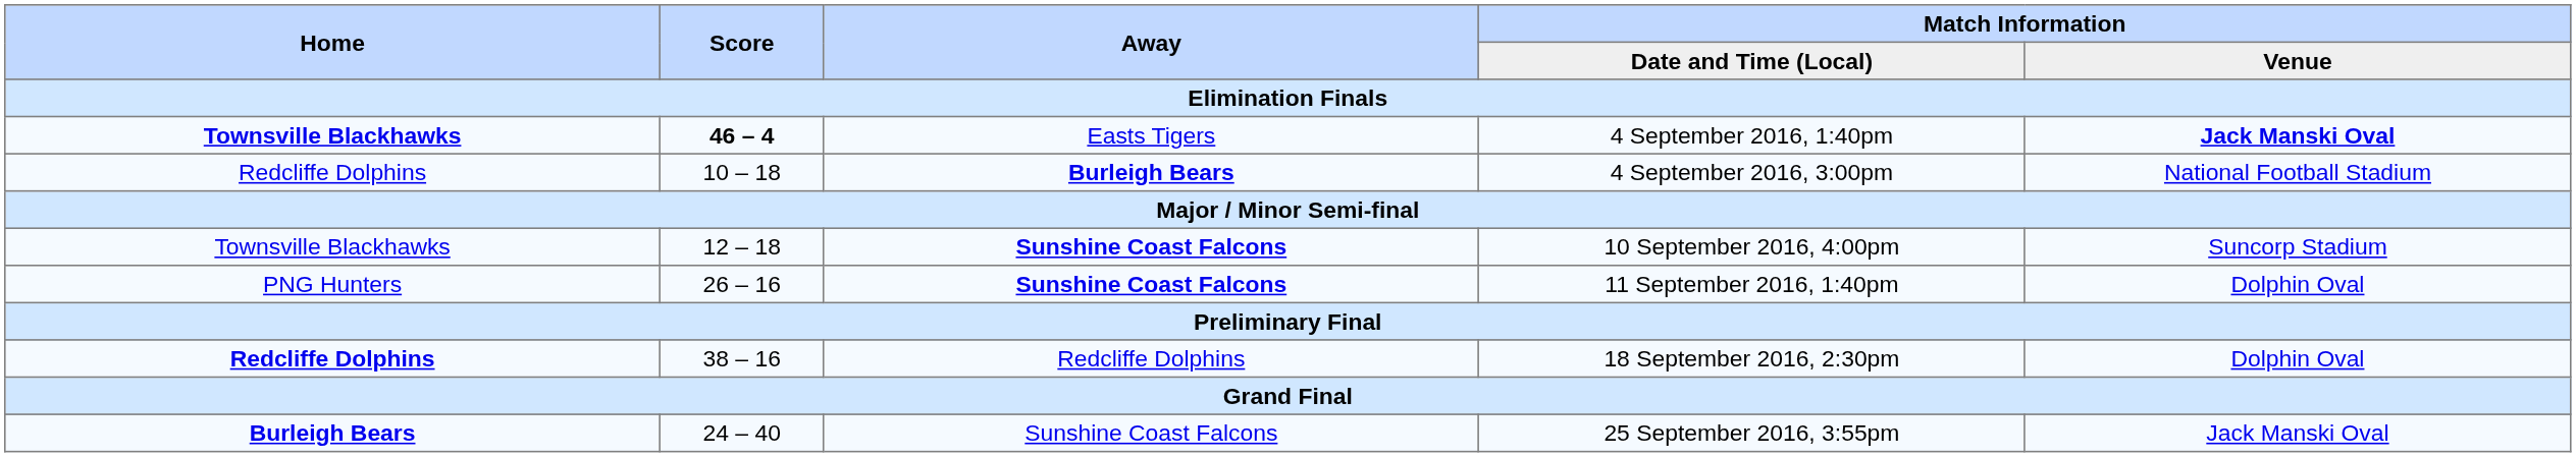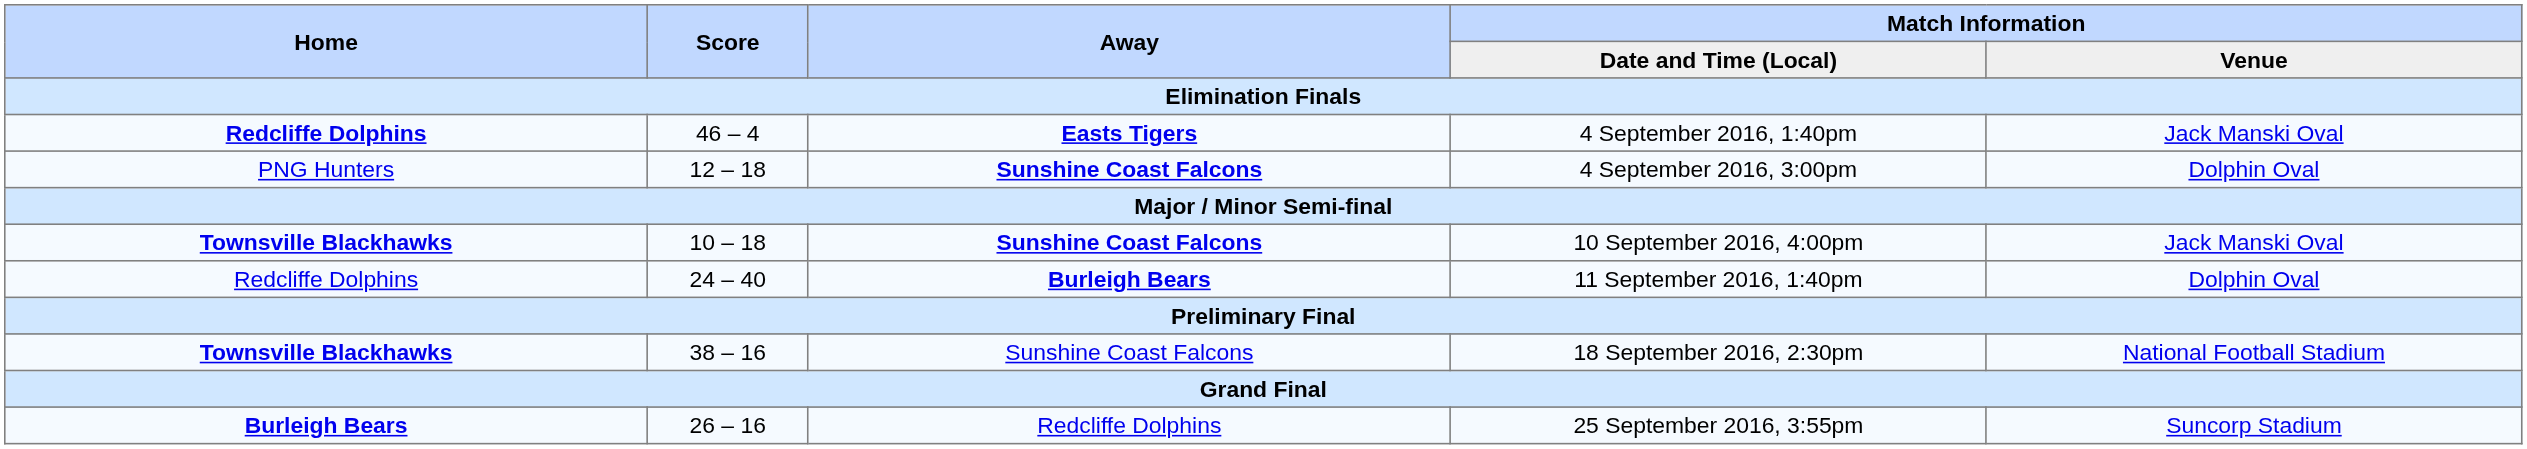4 September 2016, 1:40pm | Home: Townsville Blackhawks -> Redcliffe Dolphins
4 September 2016, 1:40pm | Score: bold -> normal
4 September 2016, 1:40pm | Away: normal -> bold
4 September 2016, 1:40pm | Match Information / Venue: bold -> normal
4 September 2016, 3:00pm | Home: Redcliffe Dolphins -> PNG Hunters
4 September 2016, 3:00pm | Score: 10 – 18 -> 12 – 18
4 September 2016, 3:00pm | Away: Burleigh Bears -> Sunshine Coast Falcons
4 September 2016, 3:00pm | Match Information / Venue: National Football Stadium -> Dolphin Oval
10 September 2016, 4:00pm | Home: normal -> bold
10 September 2016, 4:00pm | Score: 12 – 18 -> 10 – 18
10 September 2016, 4:00pm | Match Information / Venue: Suncorp Stadium -> Jack Manski Oval
11 September 2016, 1:40pm | Home: PNG Hunters -> Redcliffe Dolphins
11 September 2016, 1:40pm | Score: 26 – 16 -> 24 – 40
11 September 2016, 1:40pm | Away: Sunshine Coast Falcons -> Burleigh Bears
18 September 2016, 2:30pm | Home: Redcliffe Dolphins -> Townsville Blackhawks
18 September 2016, 2:30pm | Away: Redcliffe Dolphins -> Sunshine Coast Falcons
18 September 2016, 2:30pm | Match Information / Venue: Dolphin Oval -> National Football Stadium
25 September 2016, 3:55pm | Score: 24 – 40 -> 26 – 16
25 September 2016, 3:55pm | Away: Sunshine Coast Falcons -> Redcliffe Dolphins
25 September 2016, 3:55pm | Match Information / Venue: Jack Manski Oval -> Suncorp Stadium
